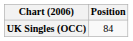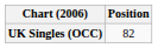UK Singles (OCC) | Position: 84 -> 82
